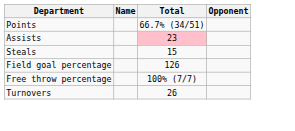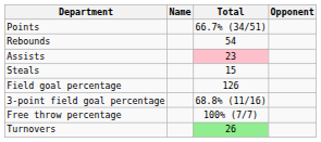+ row: Rebounds | 54
+ row: 3-point field goal percentage | 68.8% (11/16)
Turnovers | Total: no background -> lightgreen background
